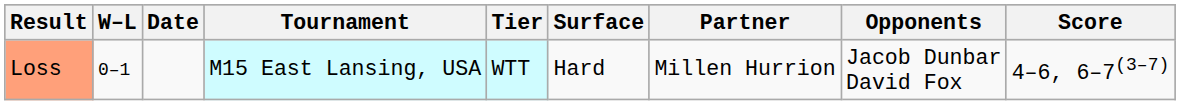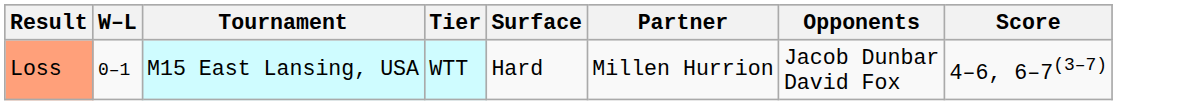- column: Date
